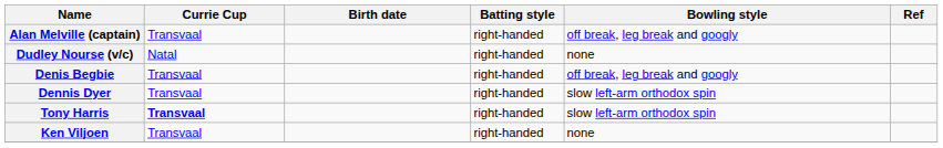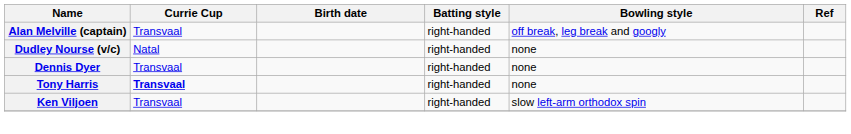- row: Denis Begbie | Transvaal | right-handed | off break, leg break and googly
Dennis Dyer | Bowling style: slow left-arm orthodox spin -> none
Tony Harris | Bowling style: slow left-arm orthodox spin -> none
Ken Viljoen | Bowling style: none -> slow left-arm orthodox spin
